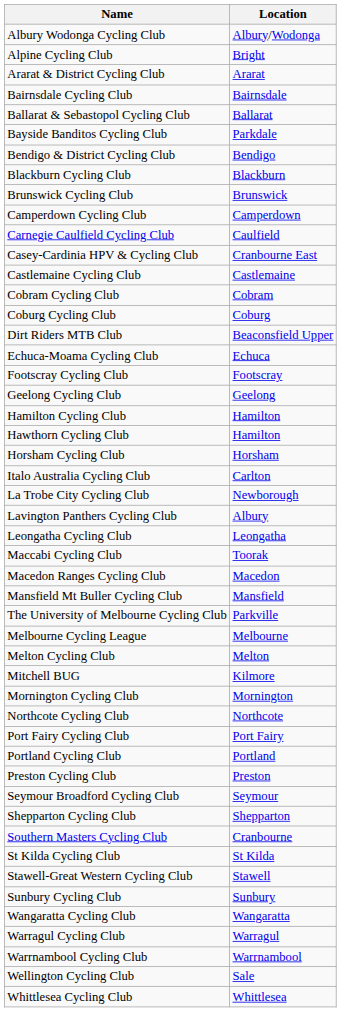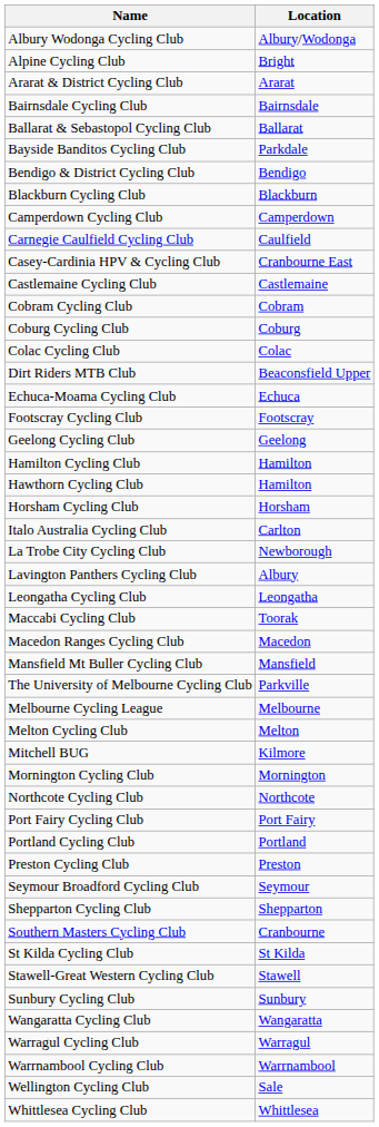- row: Brunswick Cycling Club | Brunswick
+ row: Colac Cycling Club | Colac
